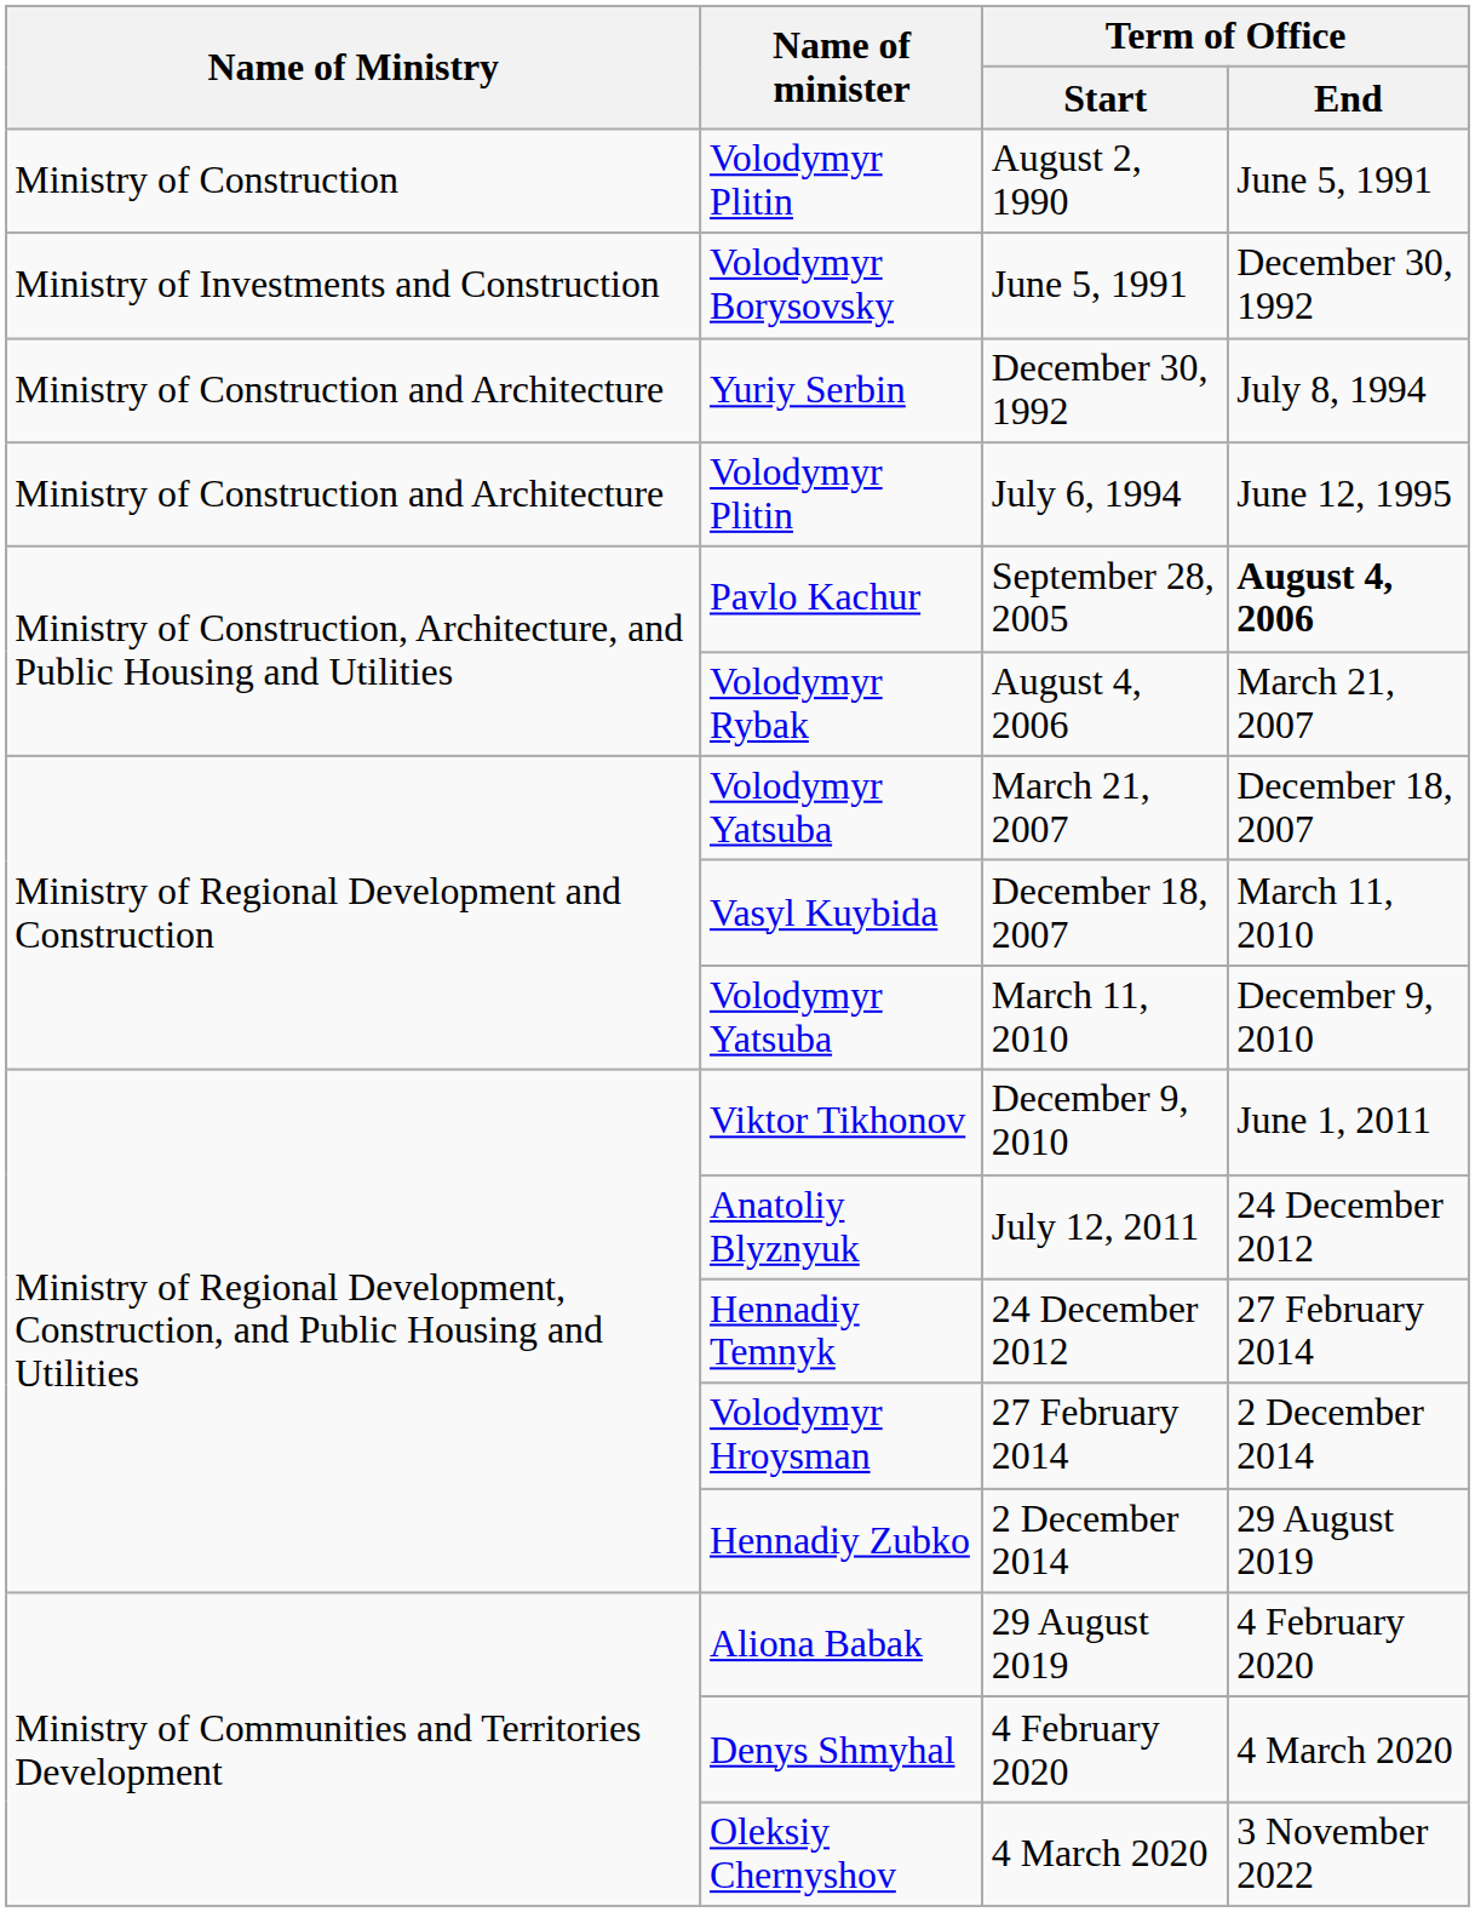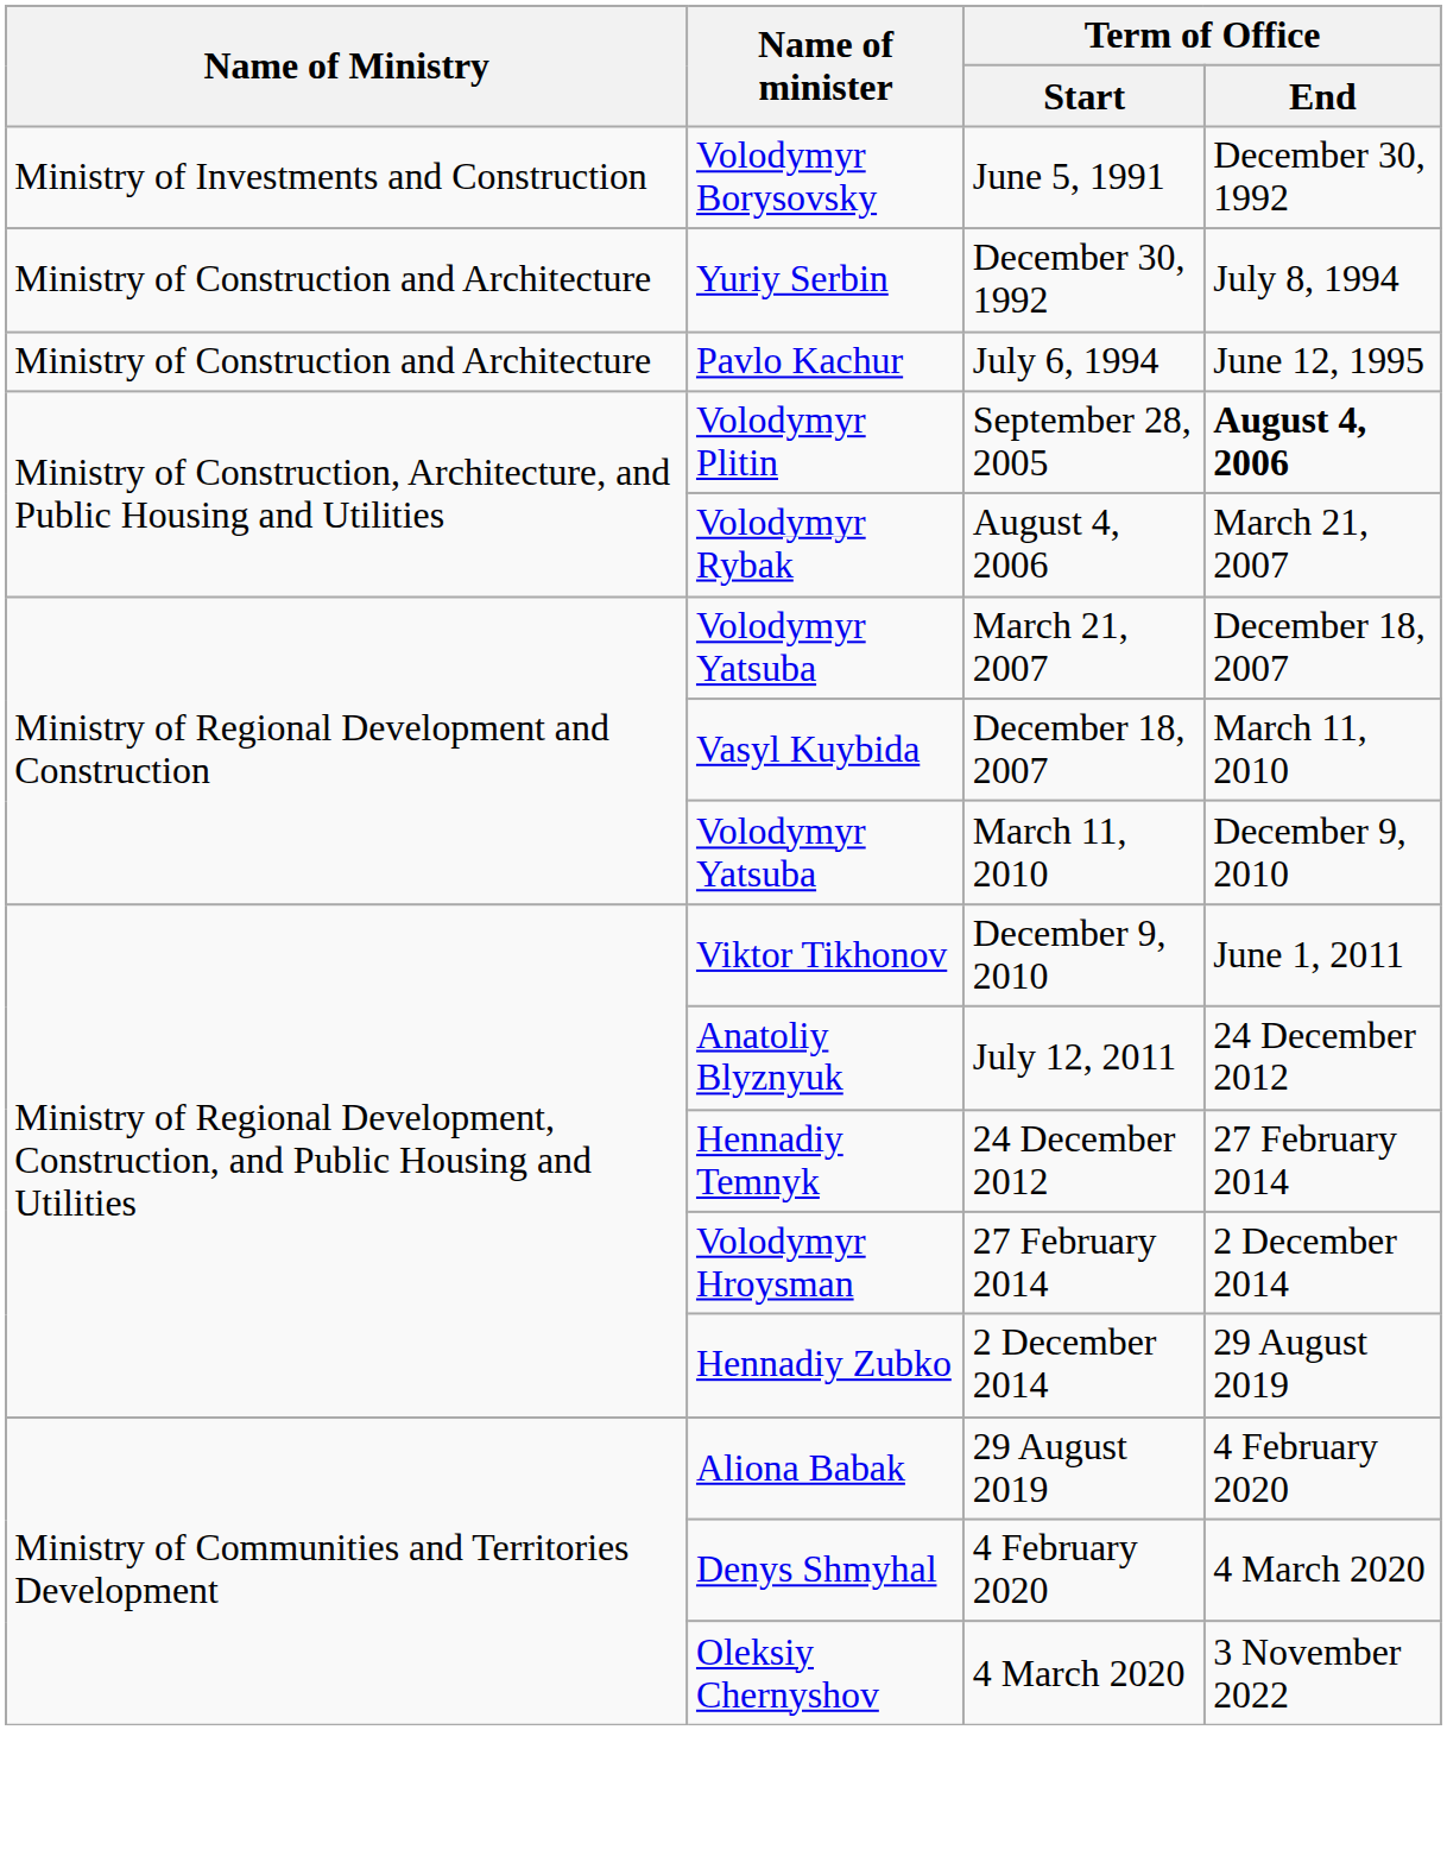- row: Ministry of Construction | Volodymyr Plitin | August 2, 1990 | June 5, 1991
July 6, 1994 | Name of minister: Volodymyr Plitin -> Pavlo Kachur
September 28, 2005 | Name of minister: Pavlo Kachur -> Volodymyr Plitin
